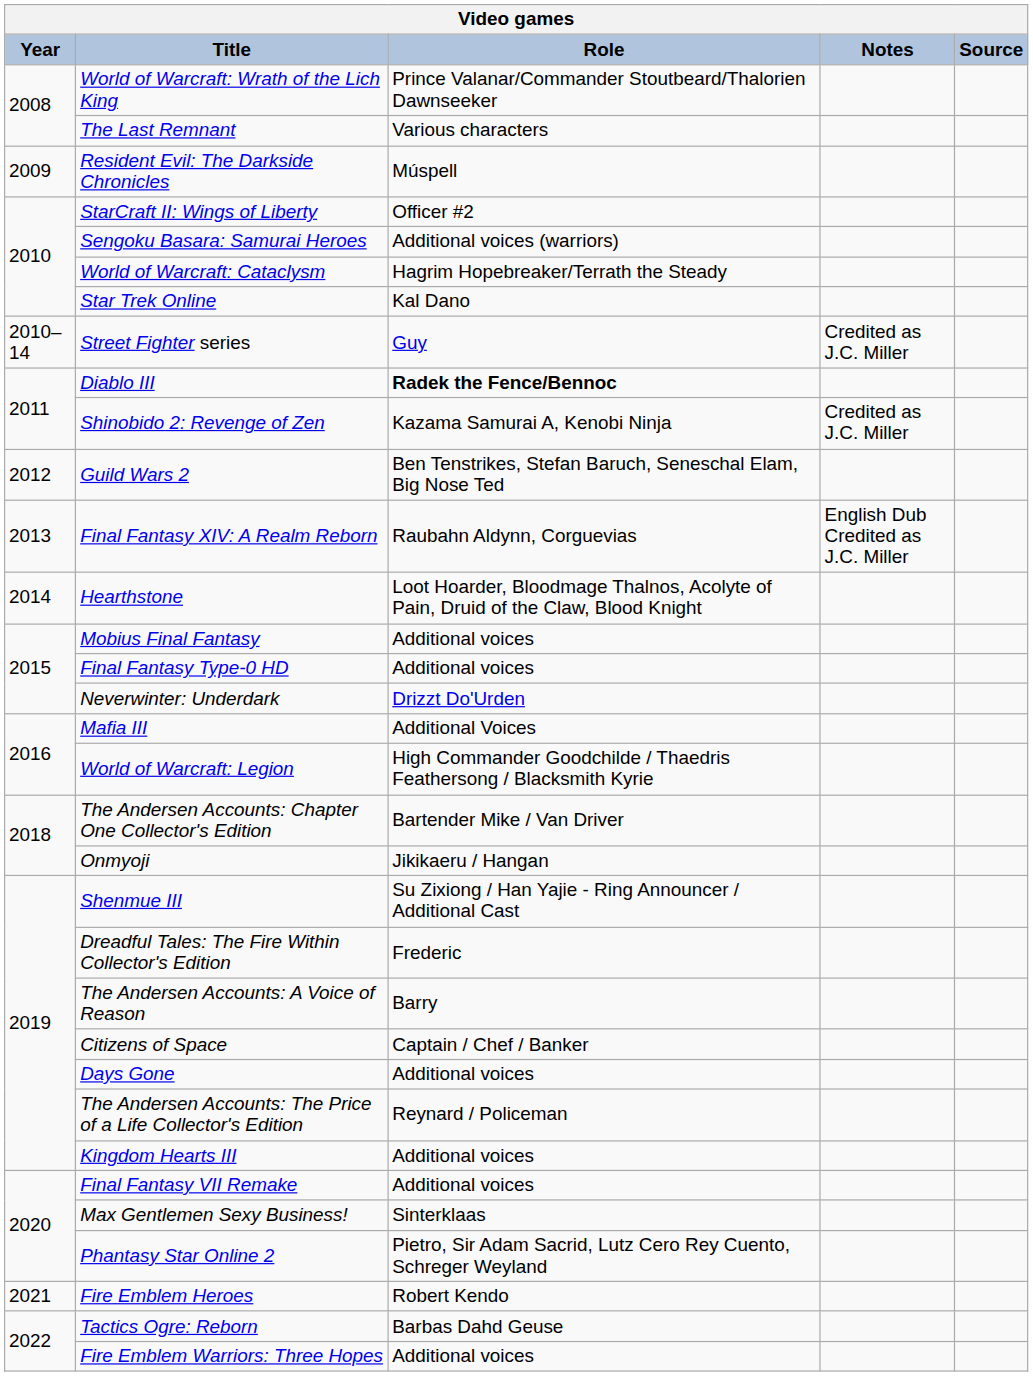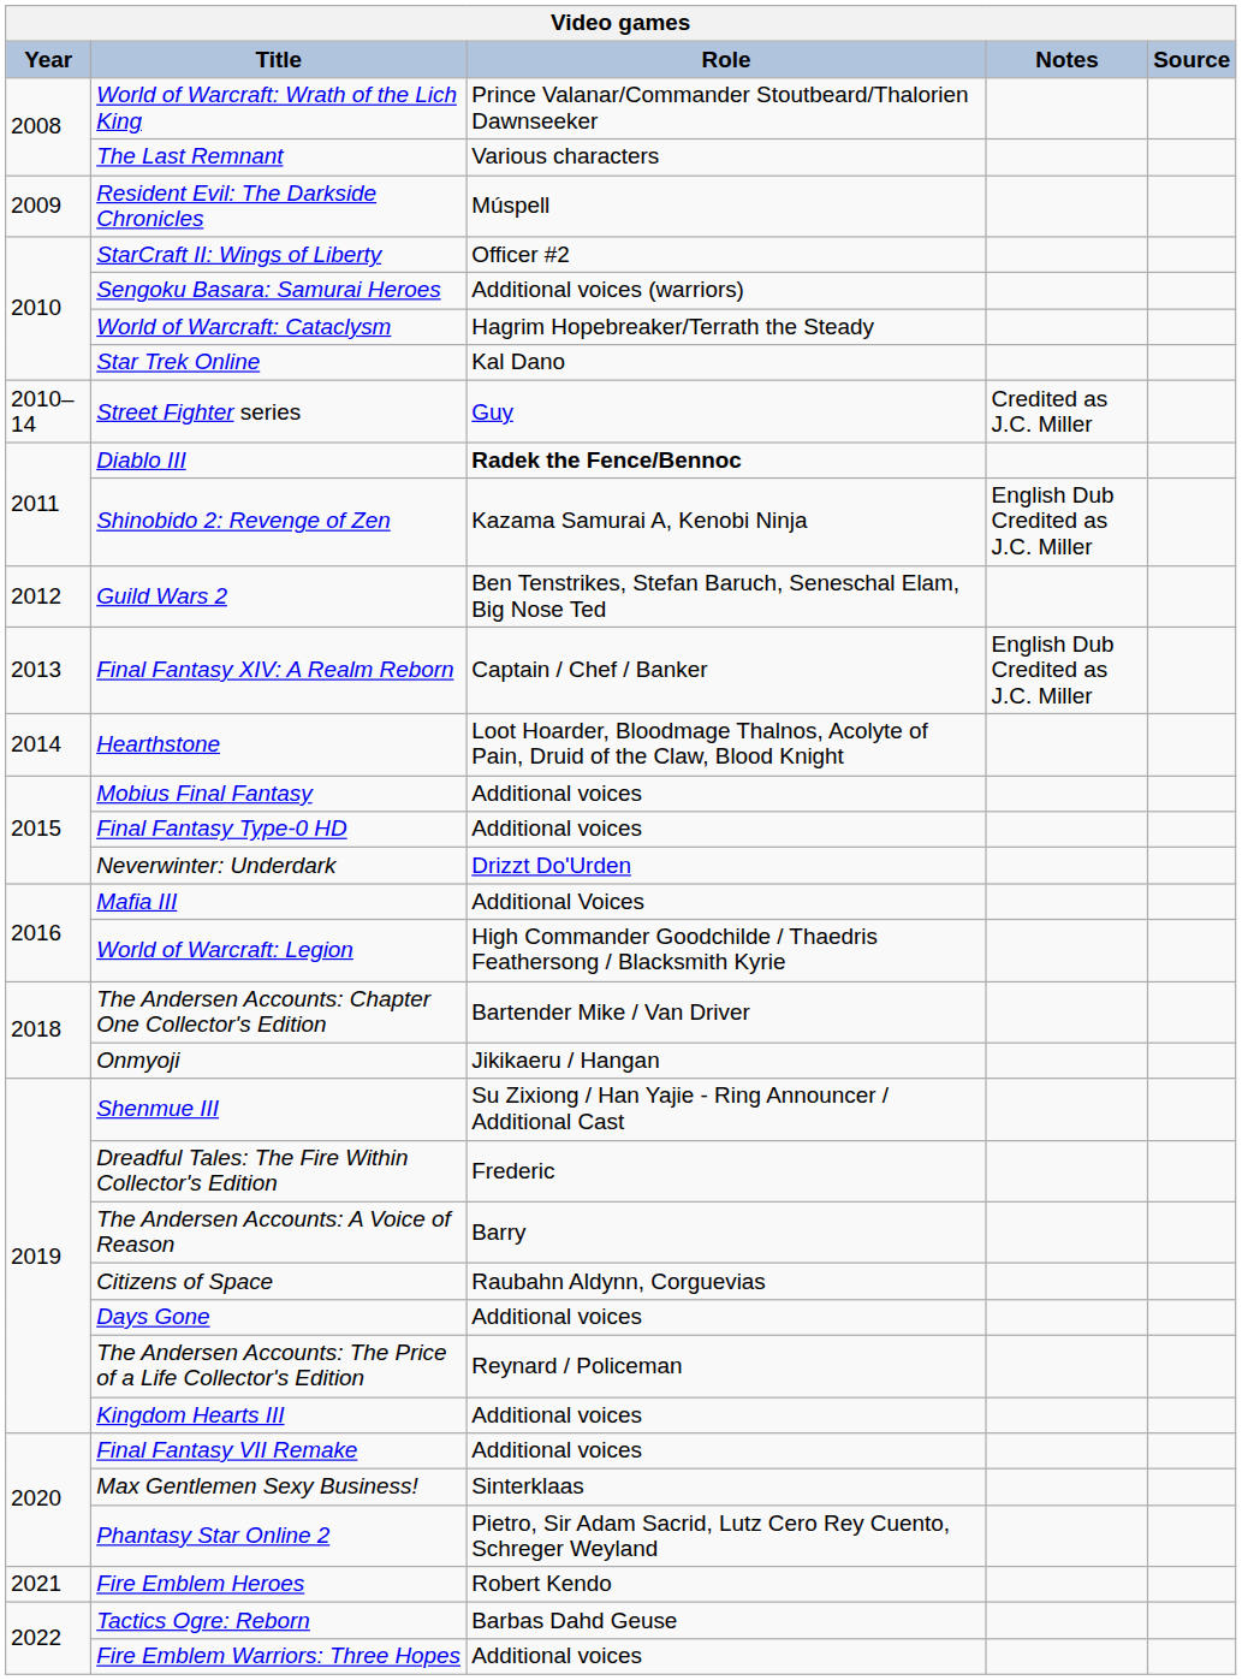Shinobido 2: Revenge of Zen | Notes: Credited as J.C. Miller -> English Dub Credited as J.C. Miller
Final Fantasy XIV: A Realm Reborn | Role: Raubahn Aldynn, Corguevias -> Captain / Chef / Banker
Citizens of Space | Role: Captain / Chef / Banker -> Raubahn Aldynn, Corguevias
